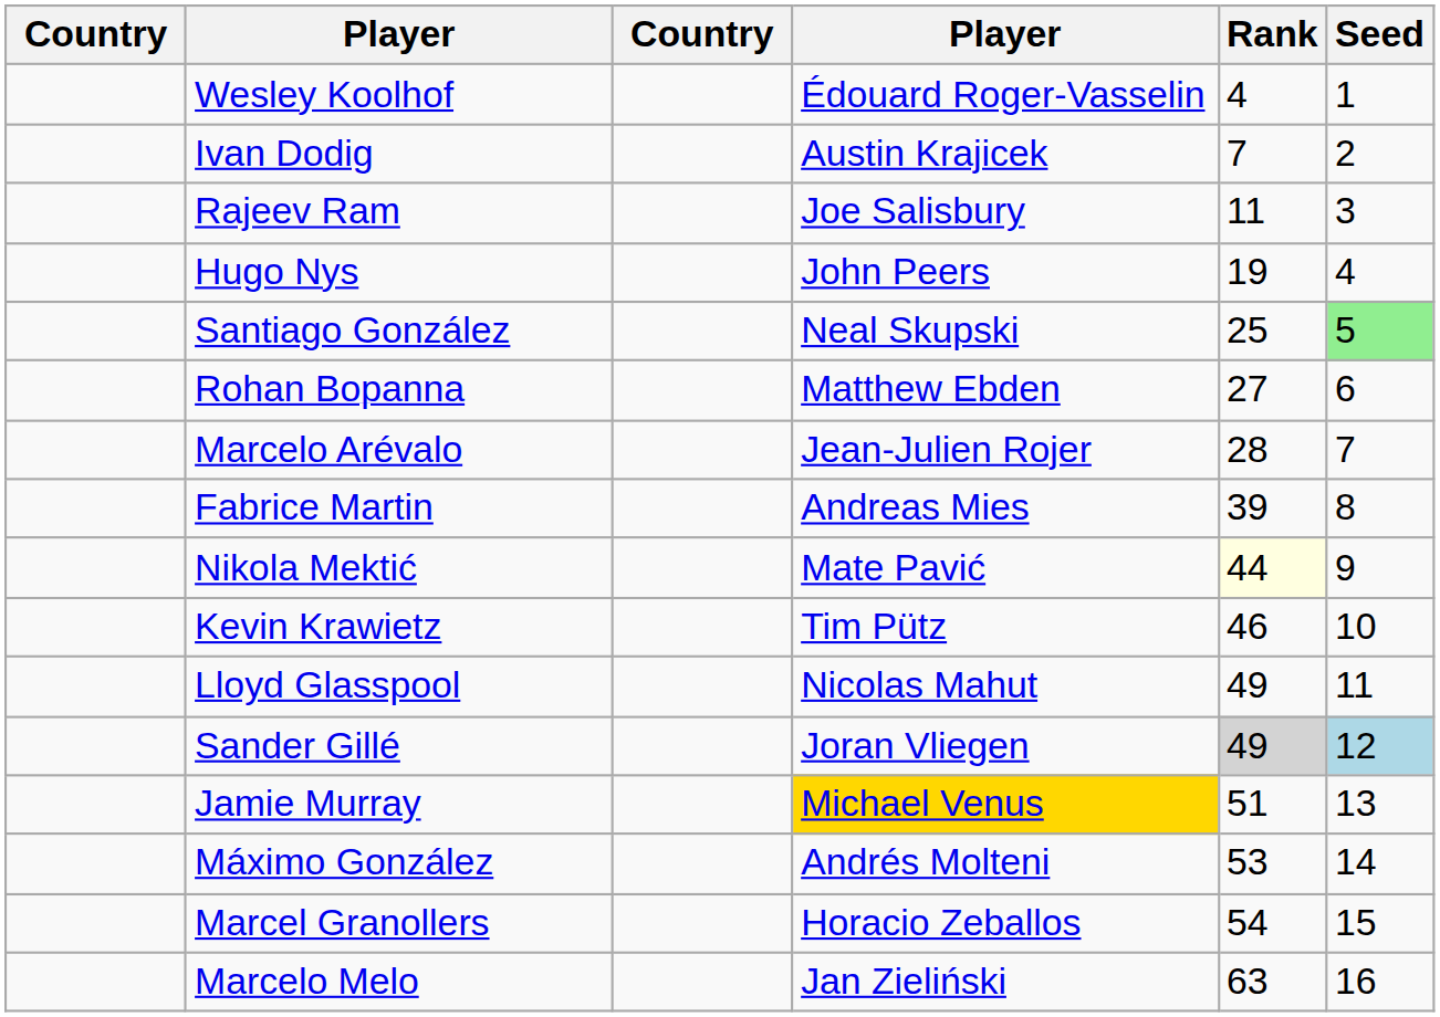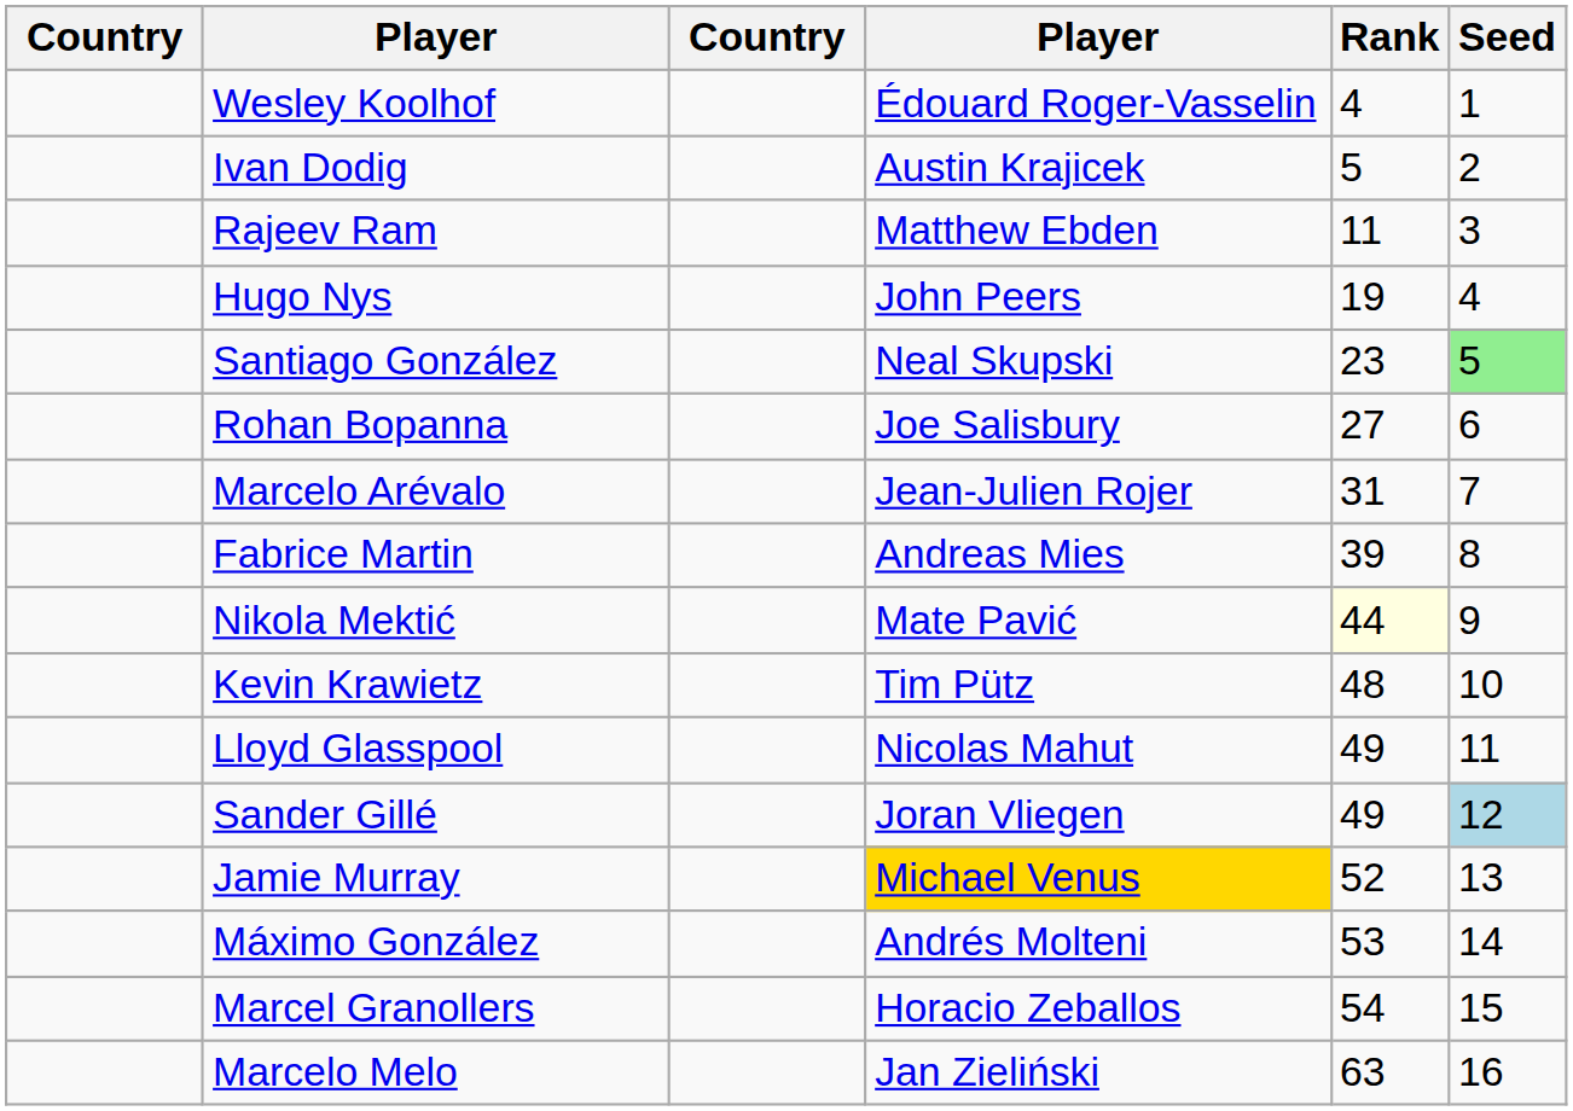Ivan Dodig | Rank: 7 -> 5
Rajeev Ram | column 4: Joe Salisbury -> Matthew Ebden
Santiago González | Rank: 25 -> 23
Rohan Bopanna | column 4: Matthew Ebden -> Joe Salisbury
Marcelo Arévalo | Rank: 28 -> 31
Kevin Krawietz | Rank: 46 -> 48
Sander Gillé | Rank: lightgrey background -> no background
Jamie Murray | Rank: 51 -> 52
